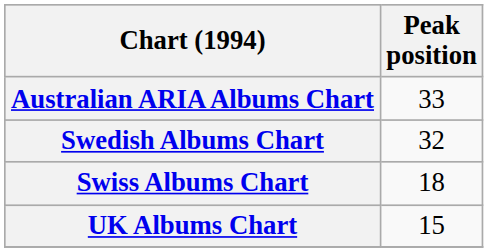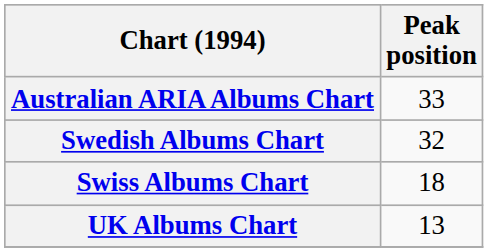UK Albums Chart | Peak position: 15 -> 13
